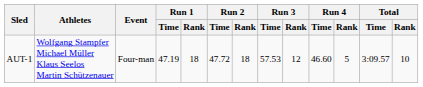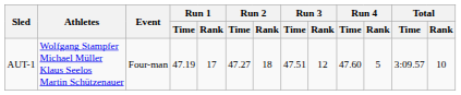AUT-1 | Run 1 / Rank: 18 -> 17
AUT-1 | Run 2 / Time: 47.72 -> 47.27
AUT-1 | Run 3 / Time: 57.53 -> 47.51
AUT-1 | Run 4 / Time: 46.60 -> 47.60
